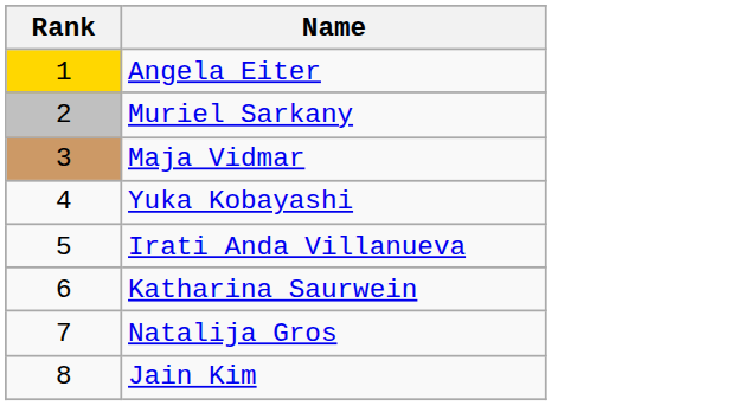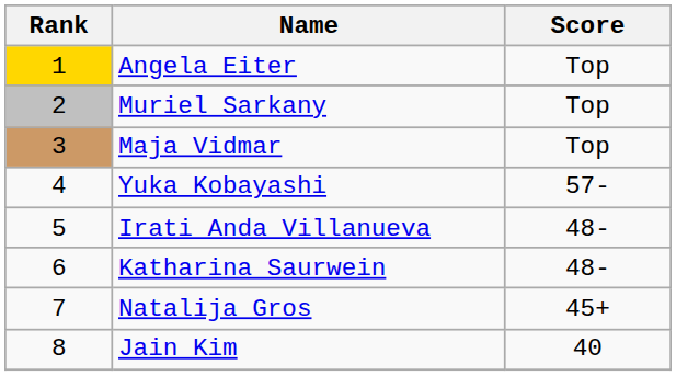+ column: Score | Top | Top | Top | 57- | 48- | 48- | 45+ | 40
